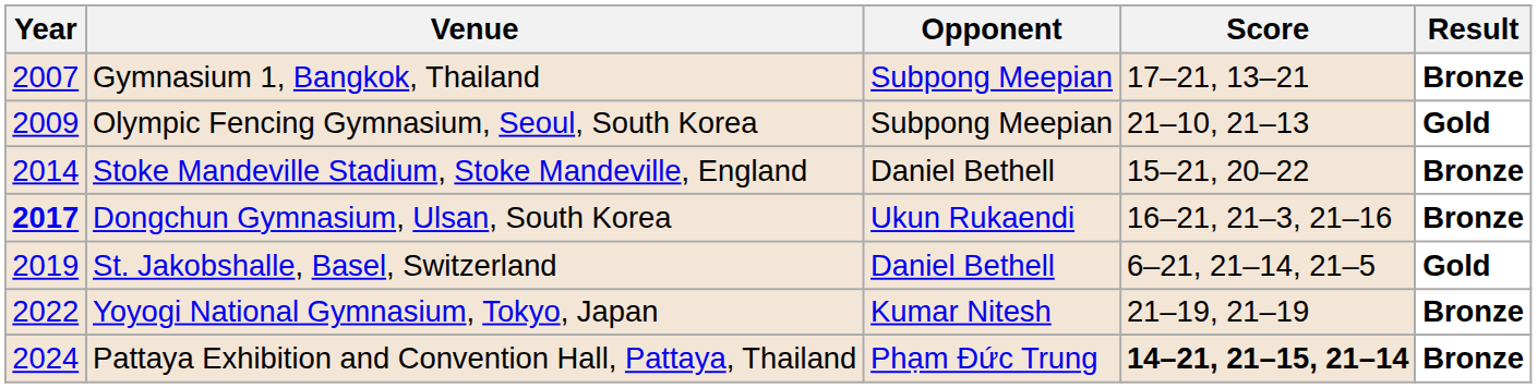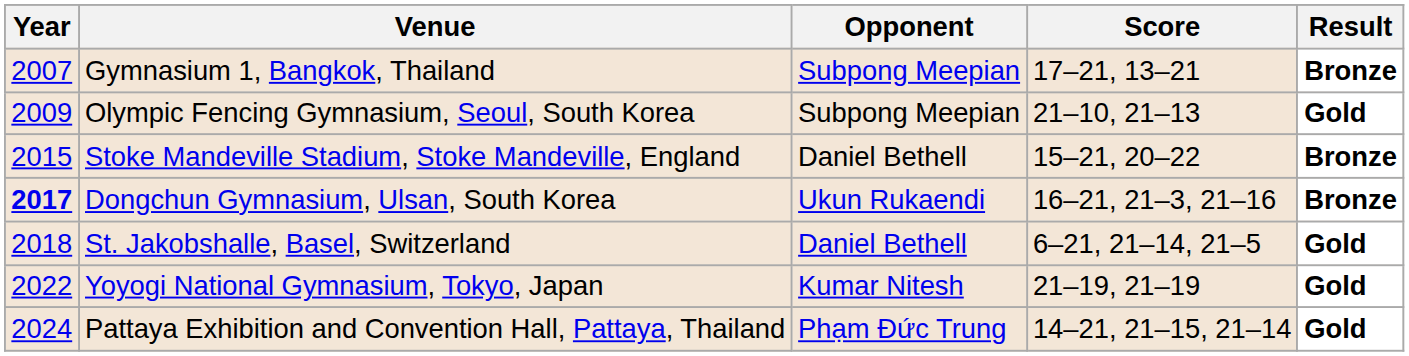Stoke Mandeville Stadium, Stoke Mandeville, England | Year: 2014 -> 2015
St. Jakobshalle, Basel, Switzerland | Year: 2019 -> 2018
Yoyogi National Gymnasium, Tokyo, Japan | Result: Bronze -> Gold
Pattaya Exhibition and Convention Hall, Pattaya, Thailand | Score: bold -> normal
Pattaya Exhibition and Convention Hall, Pattaya, Thailand | Result: Bronze -> Gold
